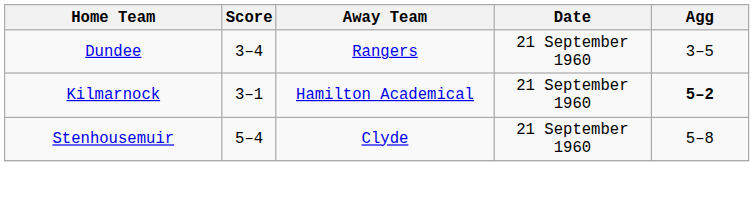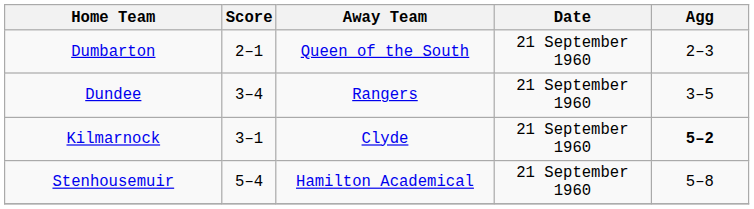+ row: Dumbarton | 2–1 | Queen of the South | 21 September 1960 | 2–3
Kilmarnock | Away Team: Hamilton Academical -> Clyde
Stenhousemuir | Away Team: Clyde -> Hamilton Academical
